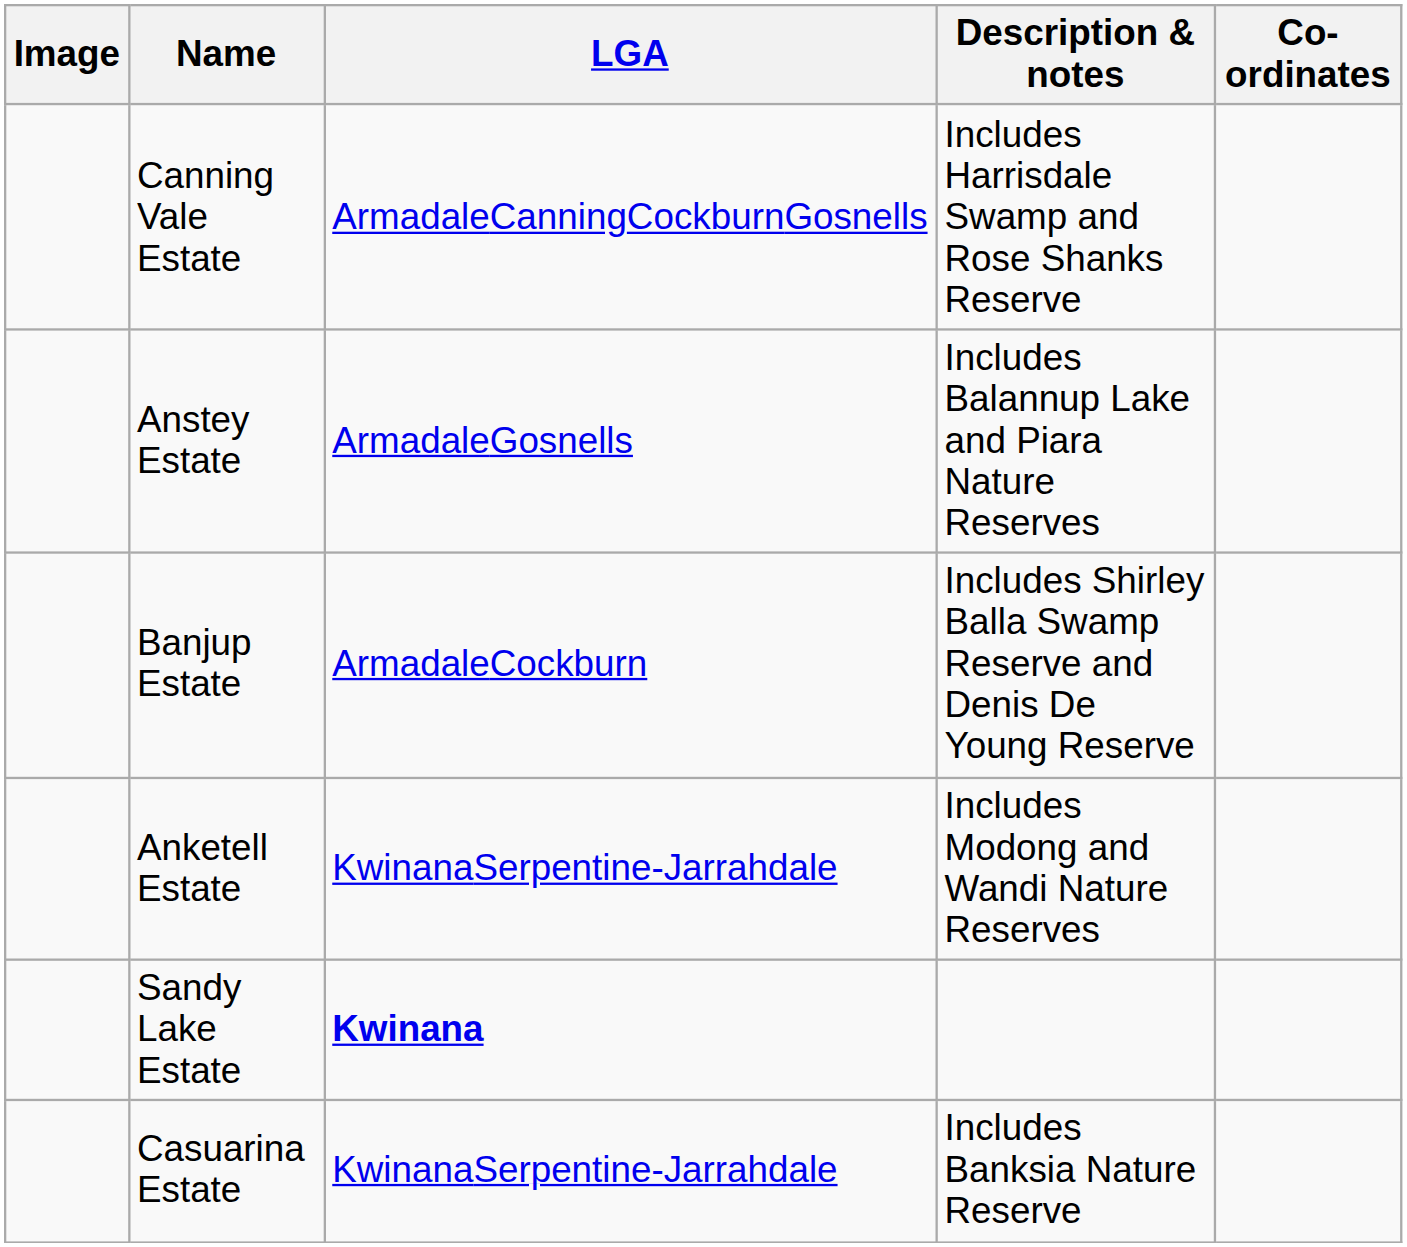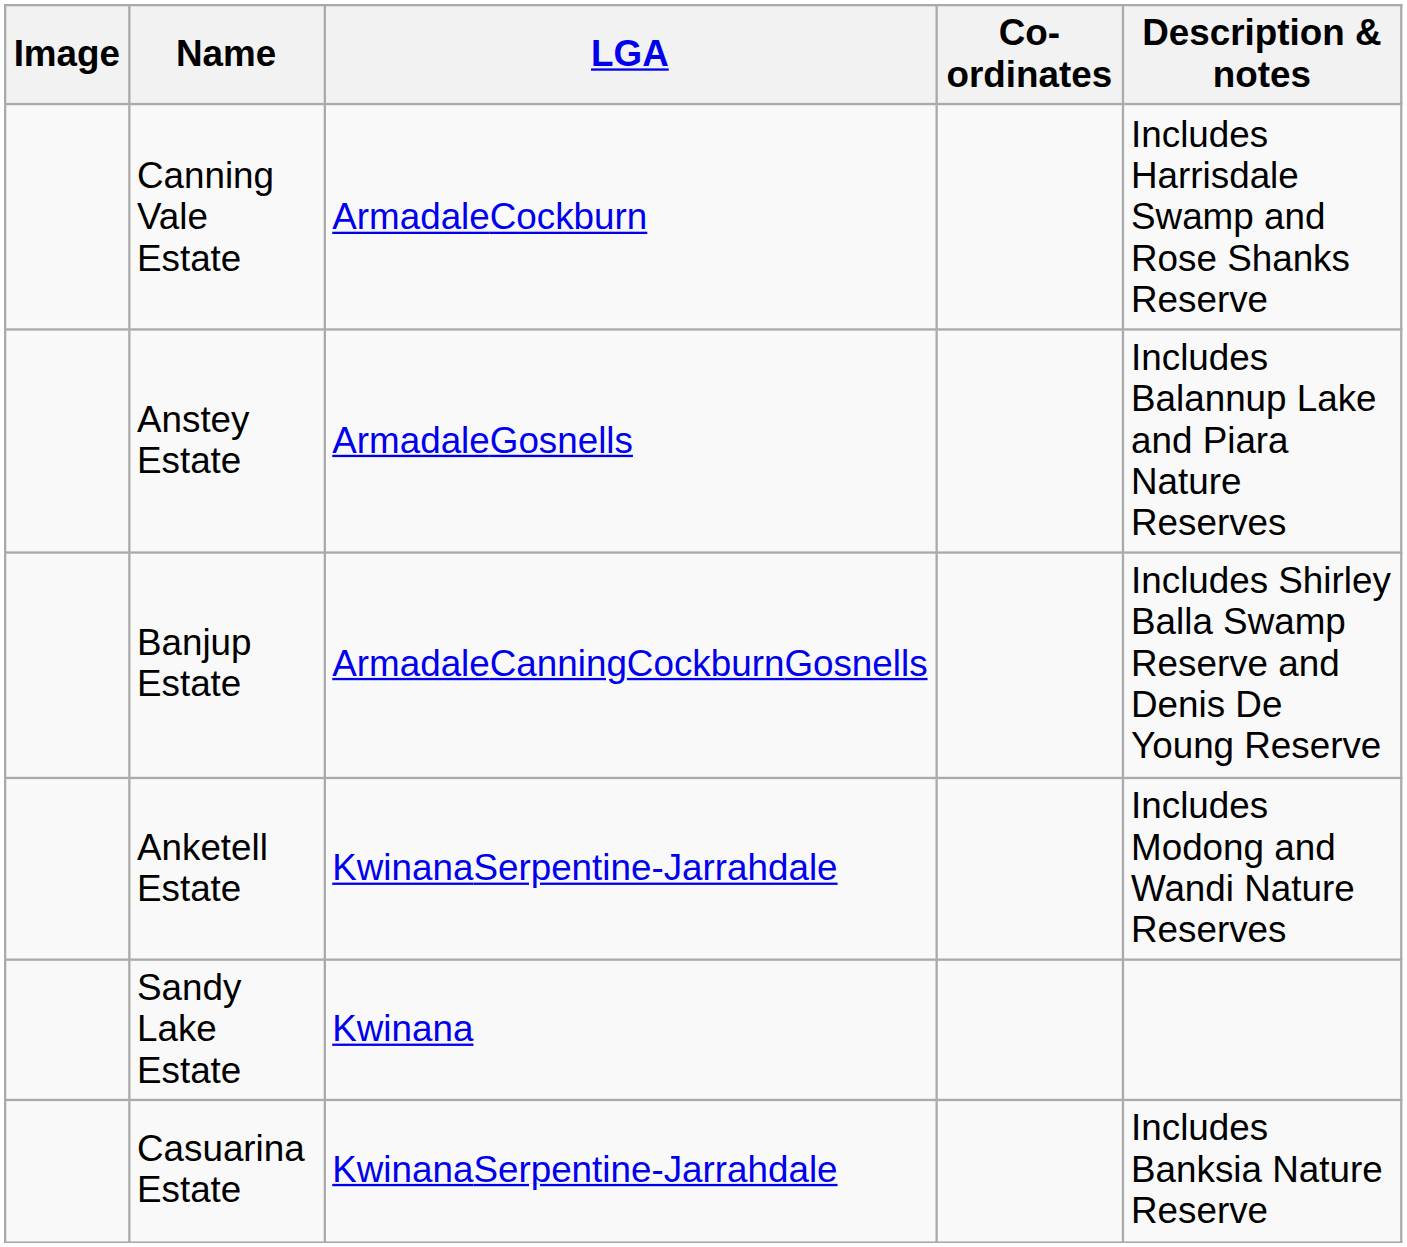columns swapped: Description & notes <-> Co-ordinates
Canning Vale Estate | LGA: ArmadaleCanningCockburnGosnells -> ArmadaleCockburn
Banjup Estate | LGA: ArmadaleCockburn -> ArmadaleCanningCockburnGosnells
Sandy Lake Estate | LGA: bold -> normal
